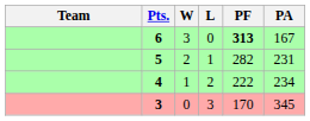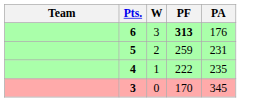- column: L | 0 | 1 | 2 | 3
6 | PA: 167 -> 176
5 | PF: 282 -> 259
4 | PA: 234 -> 235
